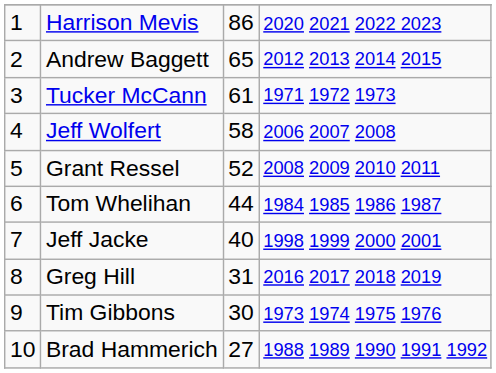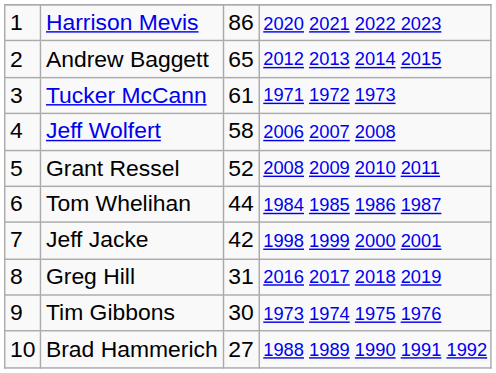Jeff Jacke | column 3: 40 -> 42
